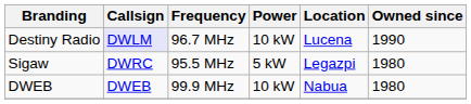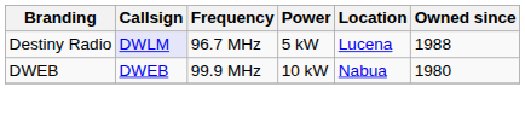Destiny Radio | Power: 10 kW -> 5 kW
Destiny Radio | Owned since: 1990 -> 1988
- row: Sigaw | DWRC | 95.5 MHz | 5 kW | Legazpi | 1980
